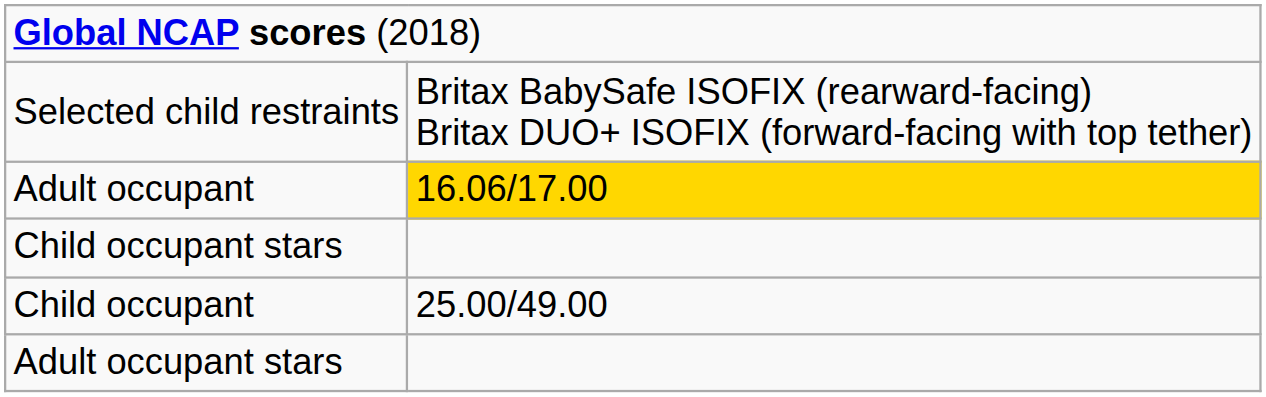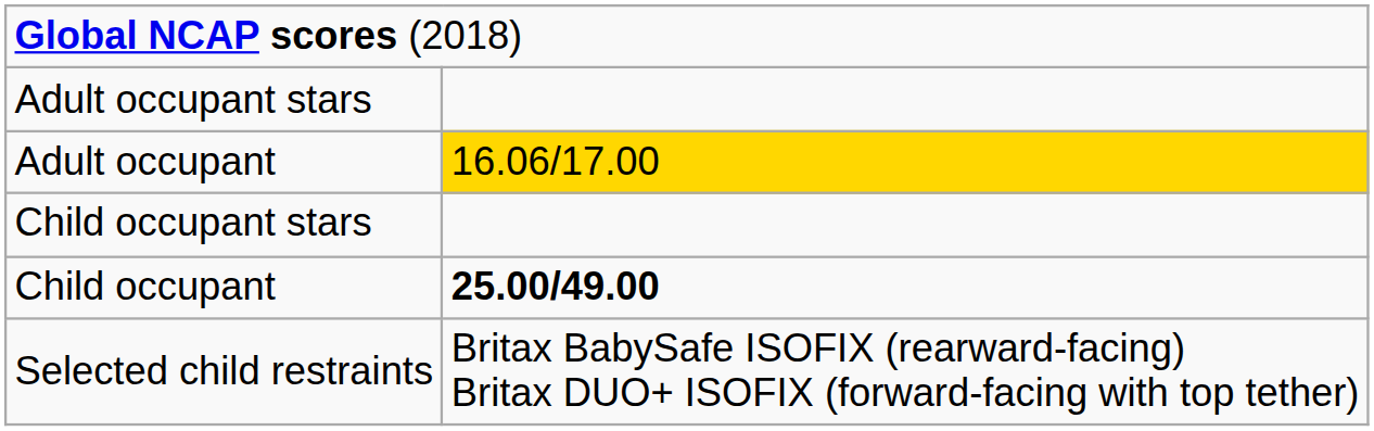rows swapped: Adult occupant stars <-> Selected child restraints
Child occupant | column 2: normal -> bold
